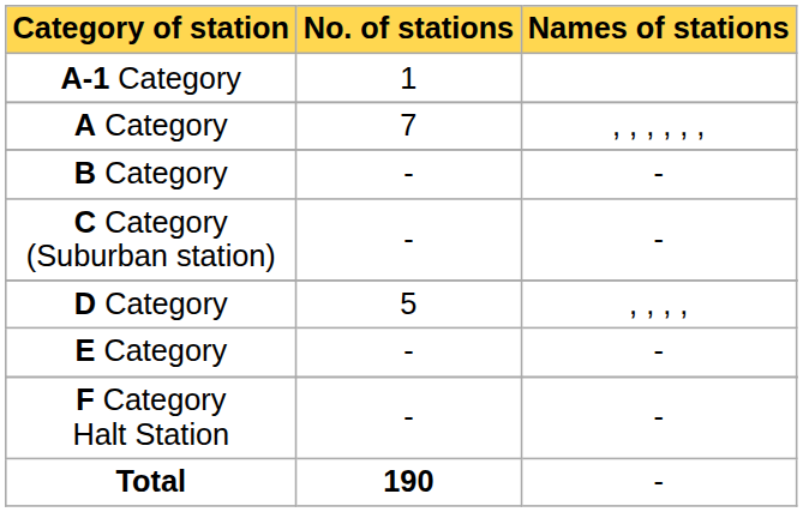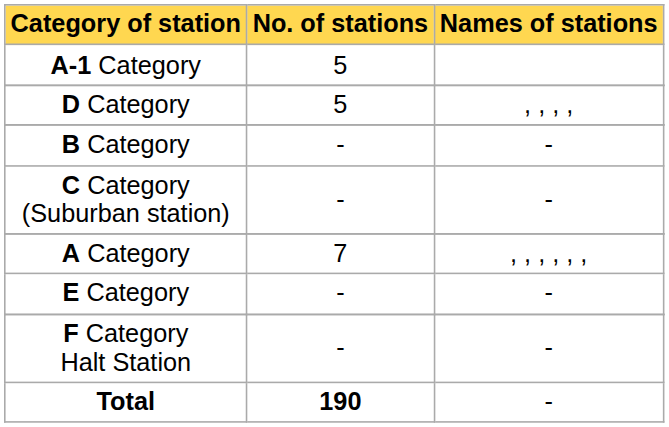A-1 Category | No. of stations: 1 -> 5
rows swapped: A Category <-> D Category
